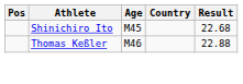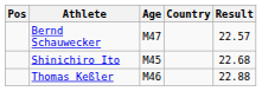+ row: Bernd Schauwecker | M47 | 22.57
